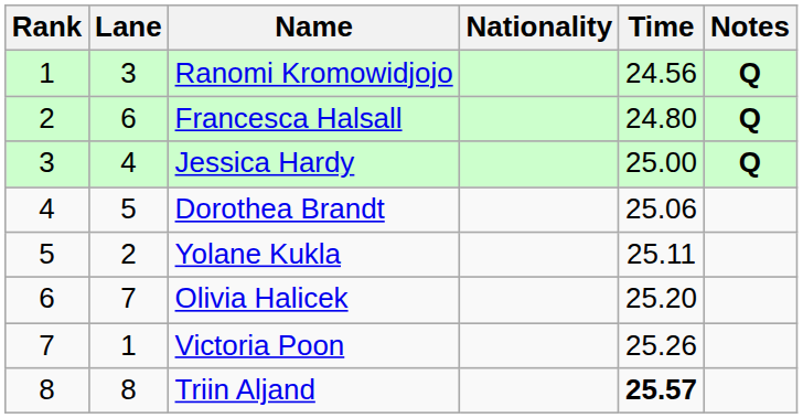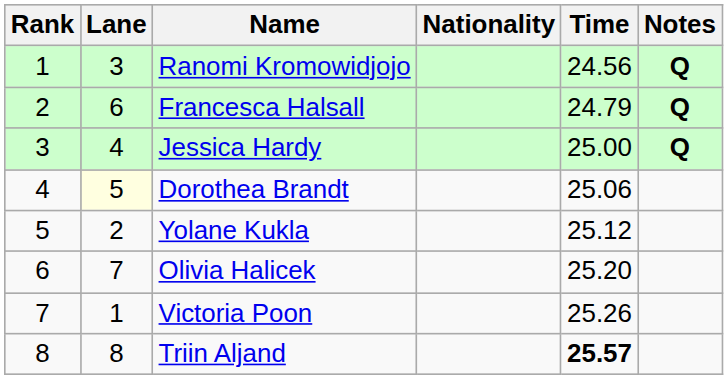Francesca Halsall | Time: 24.80 -> 24.79
Dorothea Brandt | Lane: no background -> lightyellow background
Yolane Kukla | Time: 25.11 -> 25.12
